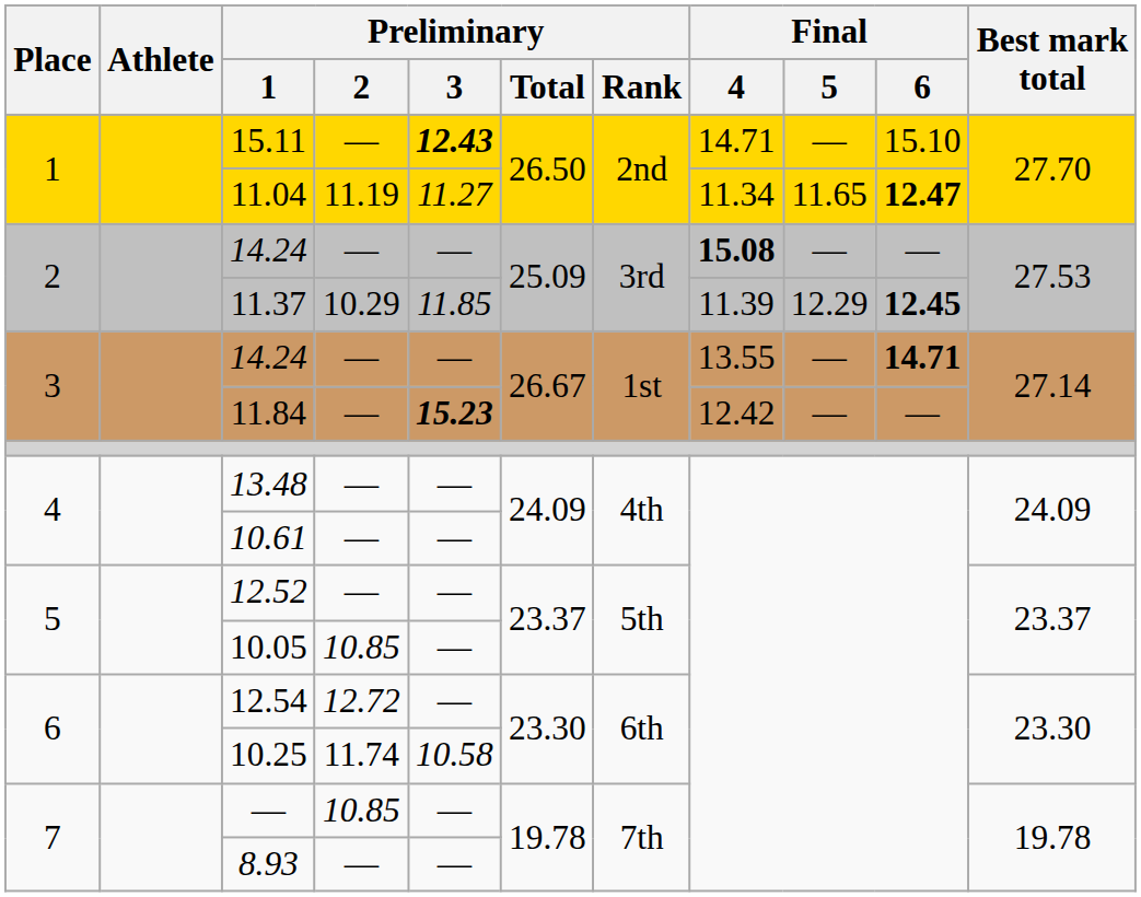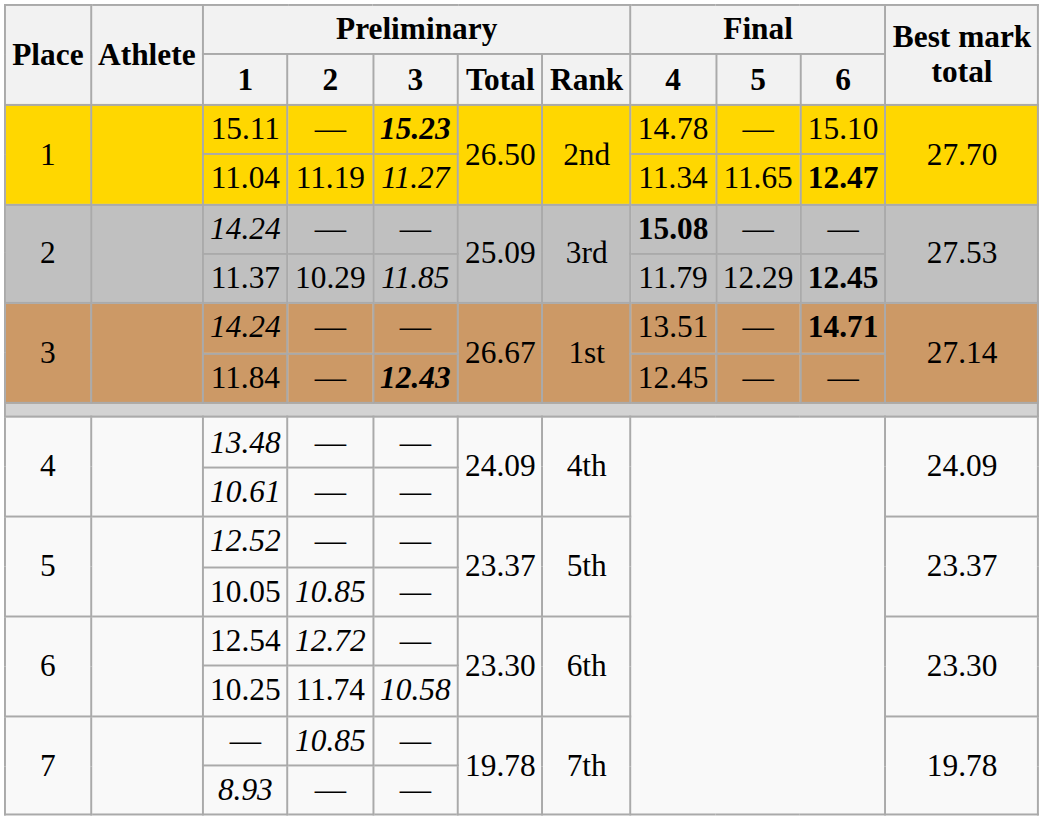15.11 | Preliminary / 3: 12.43 -> 15.23
15.11 | Final / 4: 14.71 -> 14.78
11.37 | Final / 4: 11.39 -> 11.79
3 / 14.24 | Final / 4: 13.55 -> 13.51
11.84 | Preliminary / 3: 15.23 -> 12.43
11.84 | Final / 4: 12.42 -> 12.45
